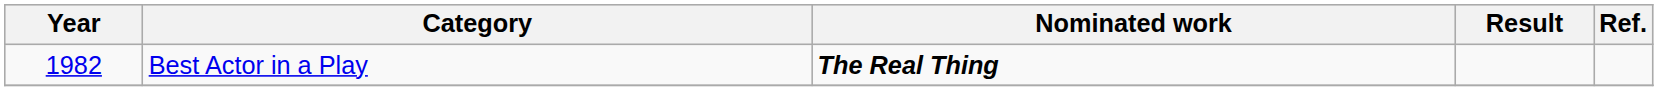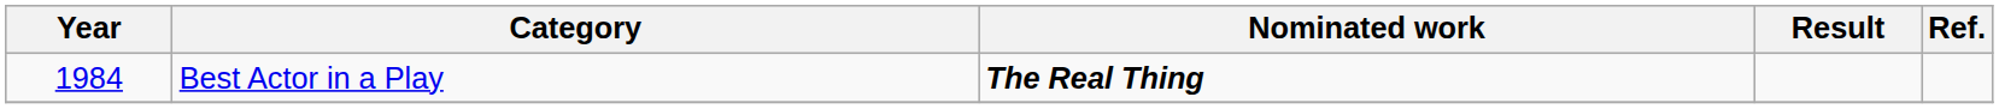Best Actor in a Play | Year: 1982 -> 1984
